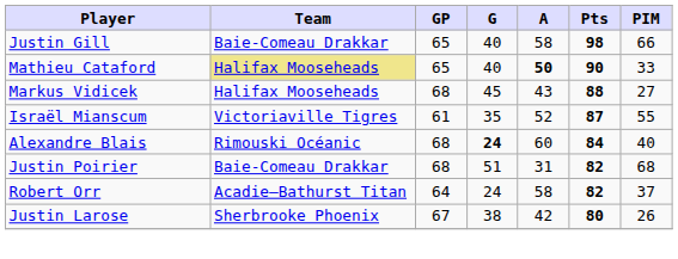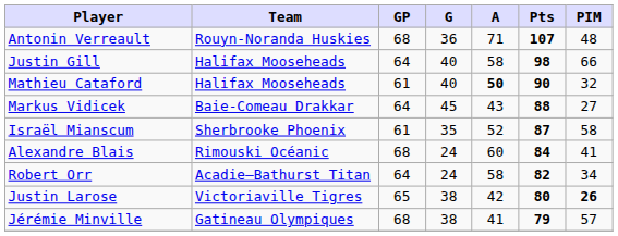+ row: Antonin Verreault | Rouyn-Noranda Huskies | 68 | 36 | 71 | 107 | 48
Justin Gill | Team: Baie-Comeau Drakkar -> Halifax Mooseheads
Justin Gill | GP: 65 -> 64
Mathieu Cataford | Team: khaki background -> no background
Mathieu Cataford | GP: 65 -> 61
Mathieu Cataford | PIM: 33 -> 32
Markus Vidicek | Team: Halifax Mooseheads -> Baie-Comeau Drakkar
Markus Vidicek | GP: 68 -> 64
Israël Mianscum | Team: Victoriaville Tigres -> Sherbrooke Phoenix
Israël Mianscum | PIM: 55 -> 58
Alexandre Blais | G: bold -> normal
Alexandre Blais | PIM: 40 -> 41
- row: Justin Poirier | Baie-Comeau Drakkar | 68 | 51 | 31 | 82 | 68
Robert Orr | PIM: 37 -> 34
Justin Larose | Team: Sherbrooke Phoenix -> Victoriaville Tigres
Justin Larose | GP: 67 -> 65
Justin Larose | PIM: normal -> bold
+ row: Jérémie Minville | Gatineau Olympiques | 68 | 38 | 41 | 79 | 57
